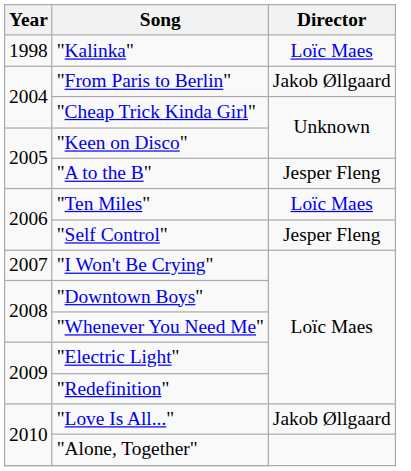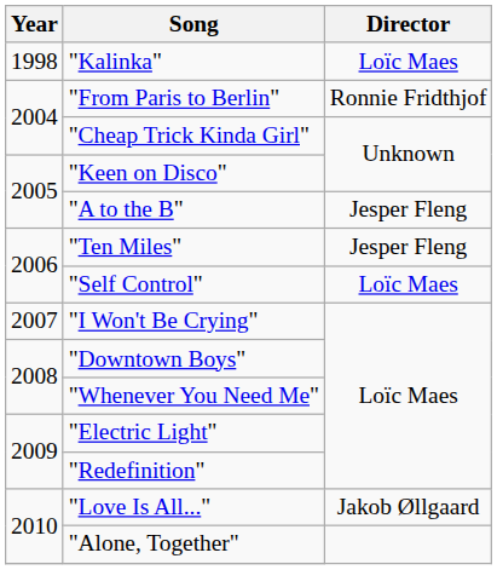"From Paris to Berlin" | Director: Jakob Øllgaard -> Ronnie Fridthjof
"Ten Miles" | Director: Loïc Maes -> Jesper Fleng
"Self Control" | Director: Jesper Fleng -> Loïc Maes
